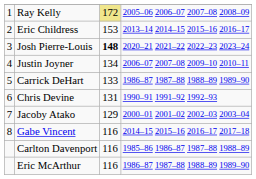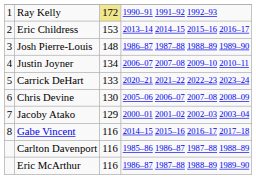Ray Kelly | column 4: 2005–06 2006–07 2007–08 2008–09 -> 1990–91 1991–92 1992–93
Josh Pierre-Louis | column 3: bold -> normal
Josh Pierre-Louis | column 4: 2020–21 2021–22 2022–23 2023–24 -> 1986–87 1987–88 1988–89 1989–90
Carrick DeHart | column 4: 1986–87 1987–88 1988–89 1989–90 -> 2020–21 2021–22 2022–23 2023–24
Chris Devine | column 3: 131 -> 130
Chris Devine | column 4: 1990–91 1991–92 1992–93 -> 2005–06 2006–07 2007–08 2008–09
